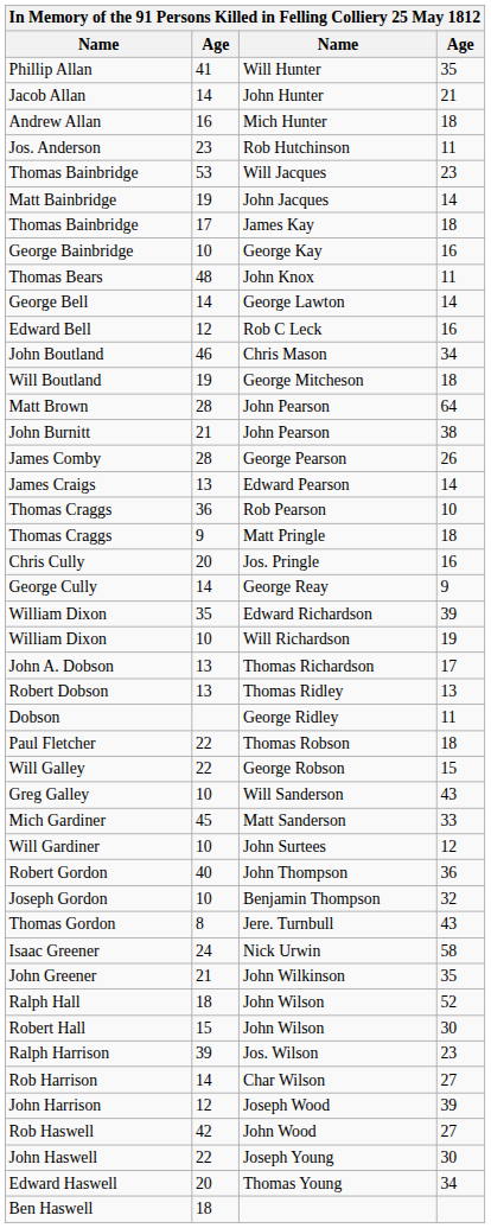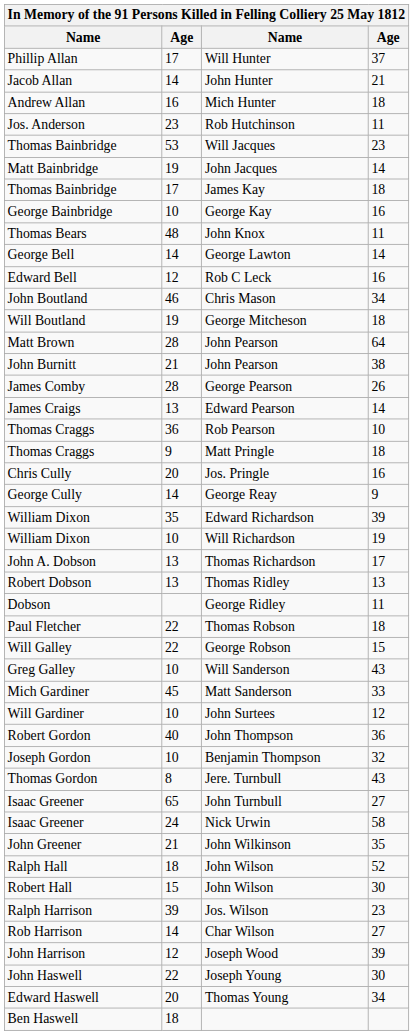Will Hunter | column 2: 41 -> 17
Will Hunter | column 4: 35 -> 37
+ row: Isaac Greener | 65 | John Turnbull | 27
- row: Rob Haswell | 42 | John Wood | 27
